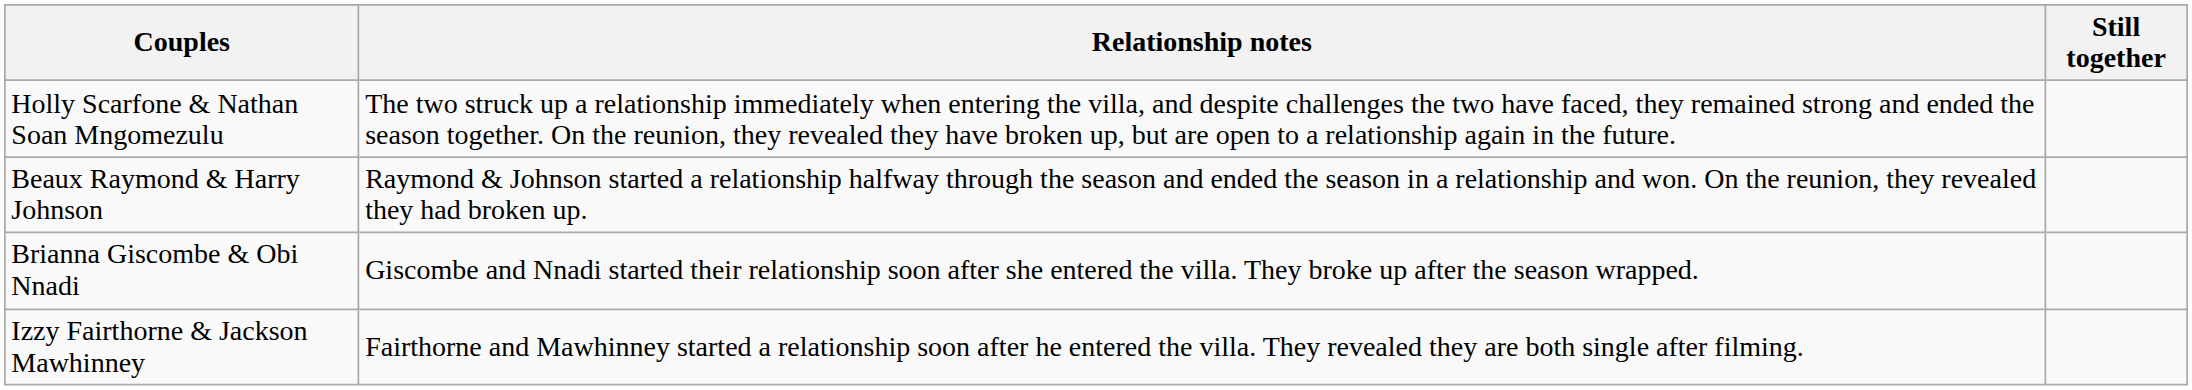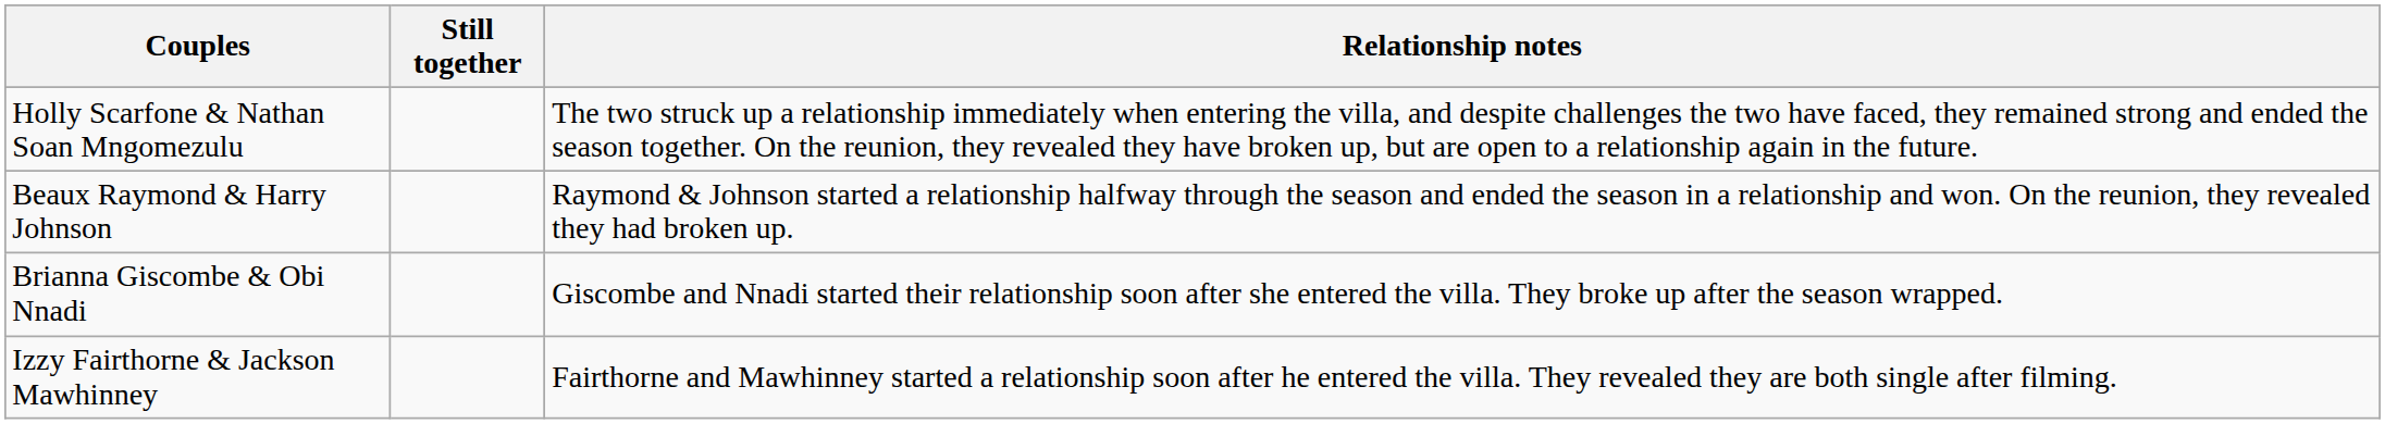columns swapped: Still together <-> Relationship notes
